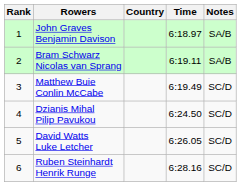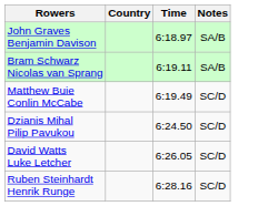- column: Rank | 1 | 2 | 3 | 4 | 5 | 6
